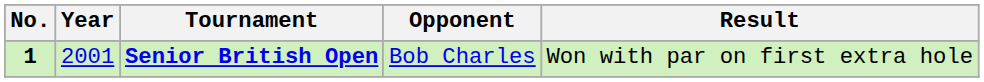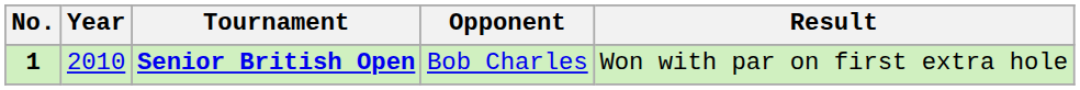Senior British Open | Year: 2001 -> 2010
